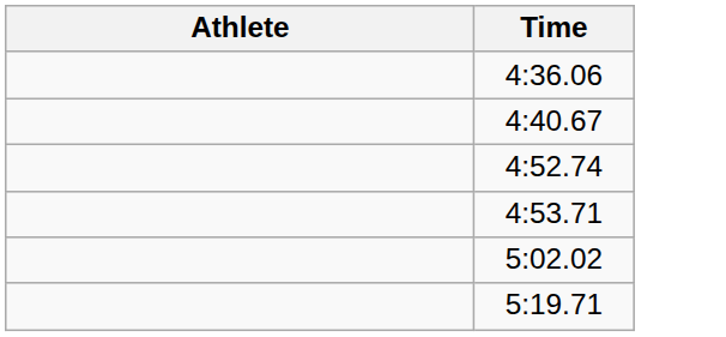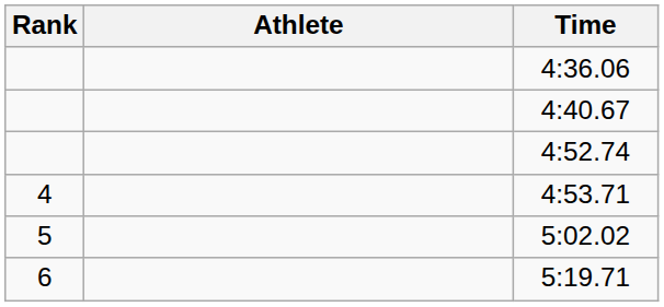+ column: Rank | 4 | 5 | 6
